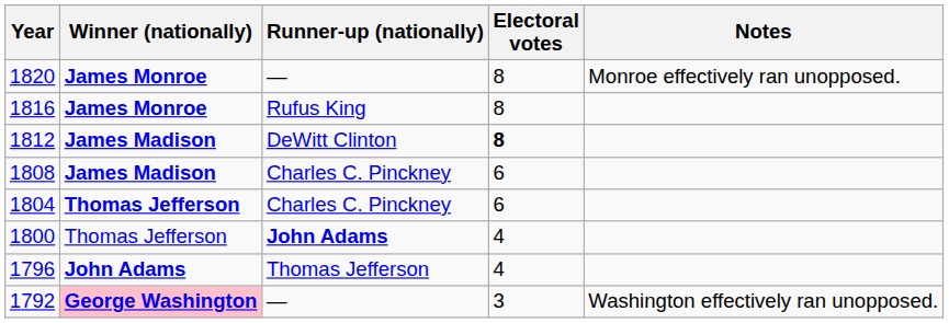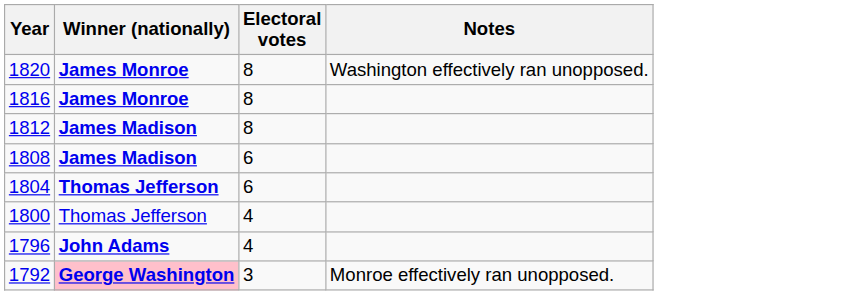- column: Runner-up (nationally) | — | Rufus King | DeWitt Clinton | Charles C. Pinckney | Charles C. Pinckney | John Adams | Thomas Jefferson | —
1820 | Notes: Monroe effectively ran unopposed. -> Washington effectively ran unopposed.
1812 | Electoral votes: bold -> normal
1792 | Notes: Washington effectively ran unopposed. -> Monroe effectively ran unopposed.
